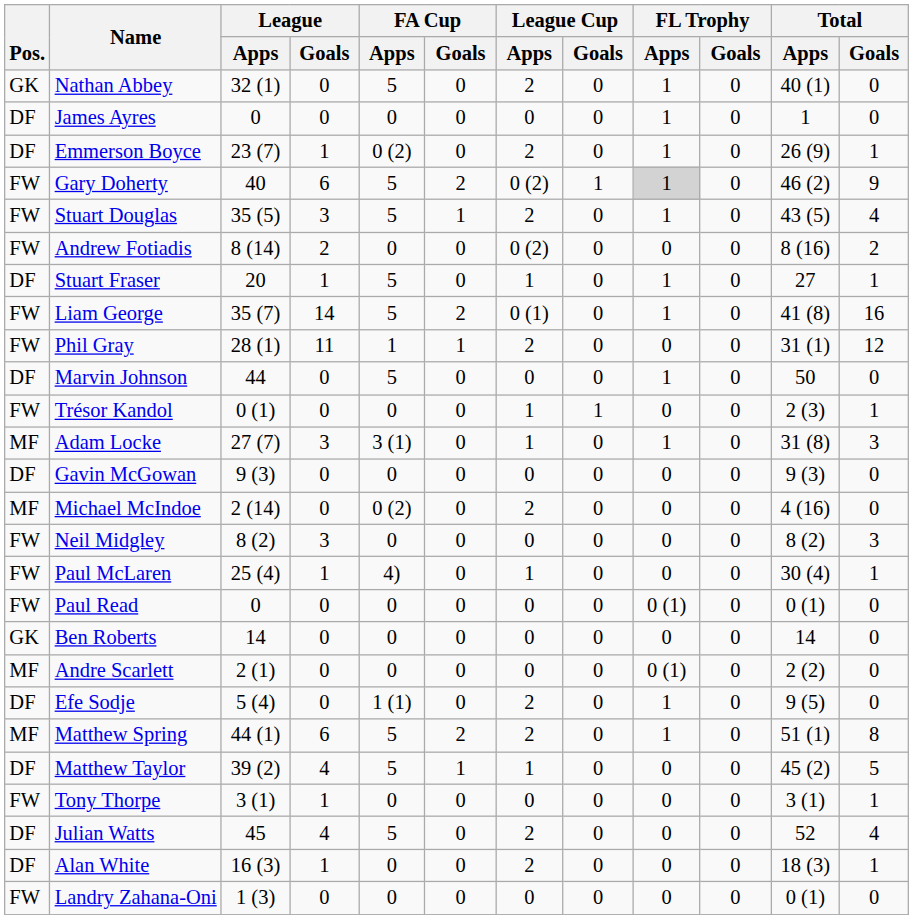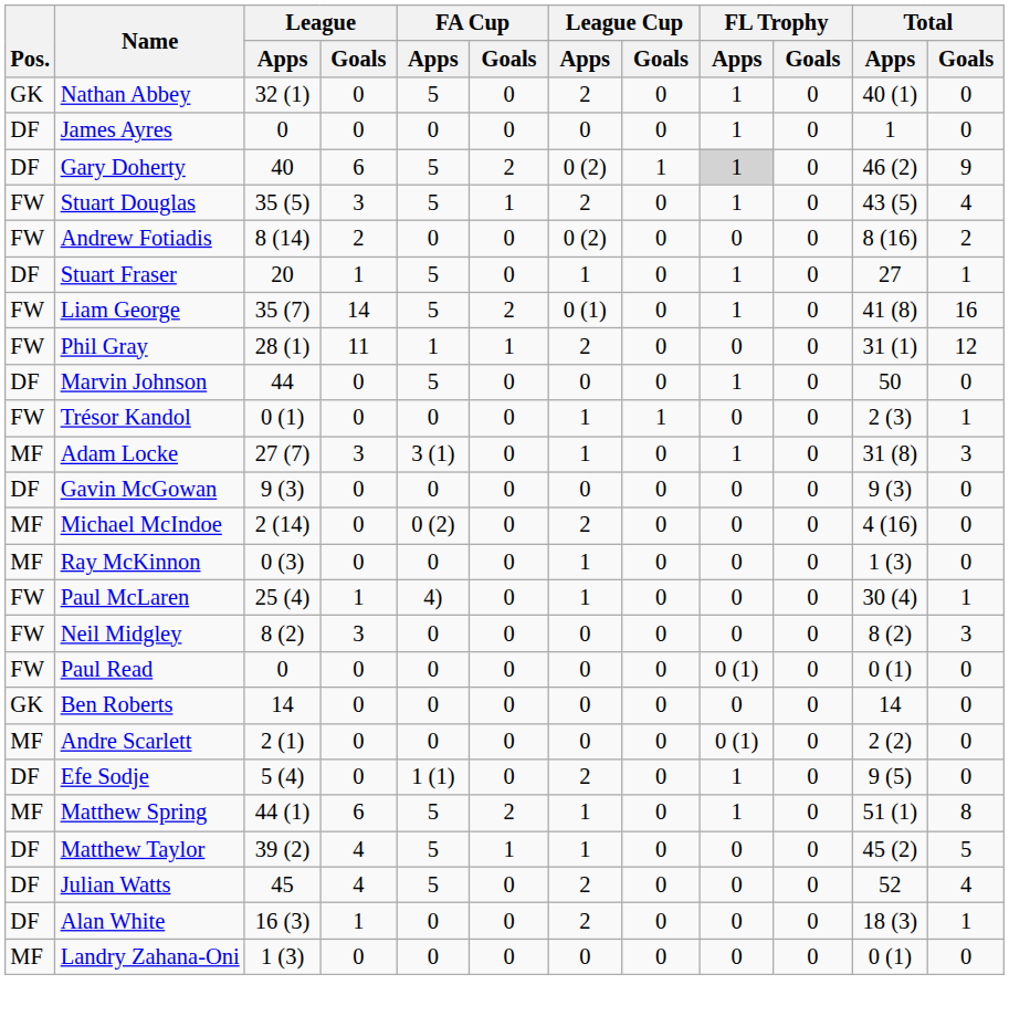- row: DF | Emmerson Boyce | 23 (7) | 1 | 0 (2) | 0 | 2 | 0 | 1 | 0 | 26 (9) | 1
Gary Doherty | Pos.: FW -> DF
+ row: MF | Ray McKinnon | 0 (3) | 0 | 0 | 0 | 1 | 0 | 0 | 0 | 1 (3) | 0
rows swapped: Paul McLaren <-> Neil Midgley
Matthew Spring | League Cup / Apps: 2 -> 1
- row: FW | Tony Thorpe | 3 (1) | 1 | 0 | 0 | 0 | 0 | 0 | 0 | 3 (1) | 1
Landry Zahana-Oni | Pos.: FW -> MF
